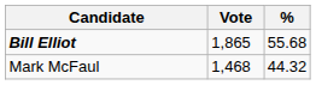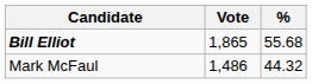Mark McFaul | Vote: 1,468 -> 1,486
